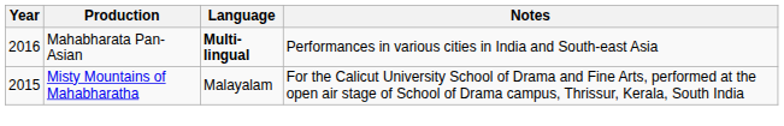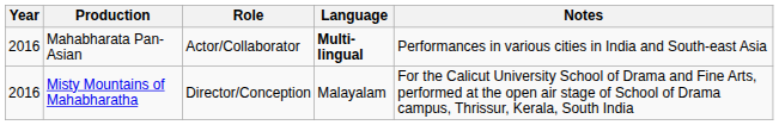+ column: Role | Actor/Collaborator | Director/Conception
Misty Mountains of Mahabharatha | Year: 2015 -> 2016
